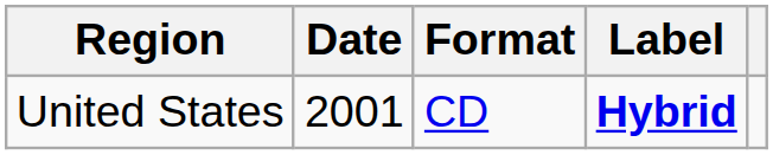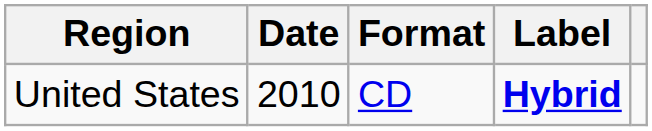United States | Date: 2001 -> 2010
